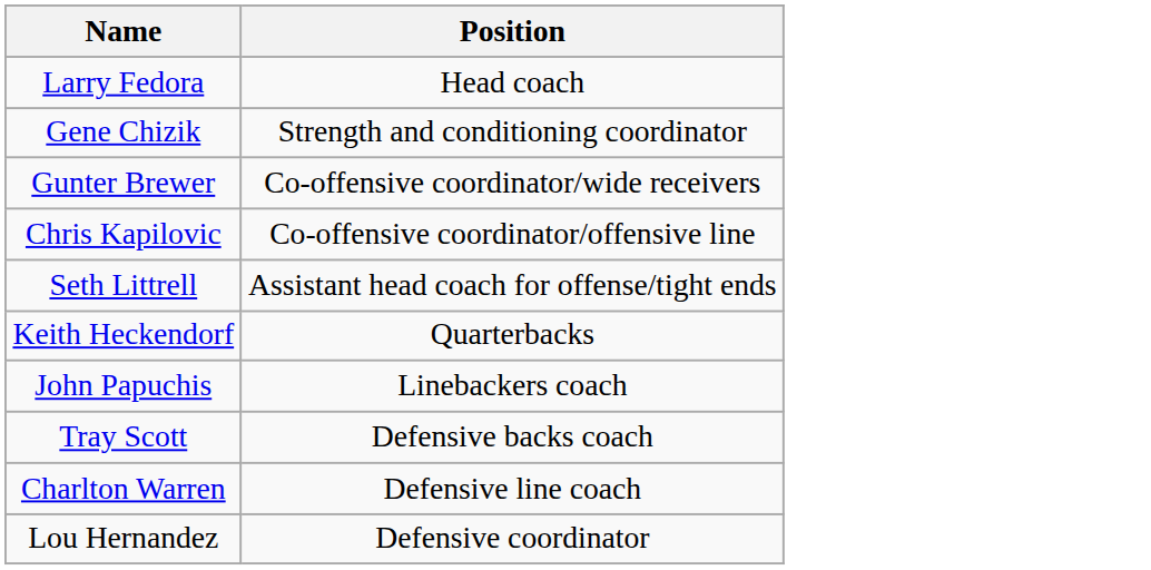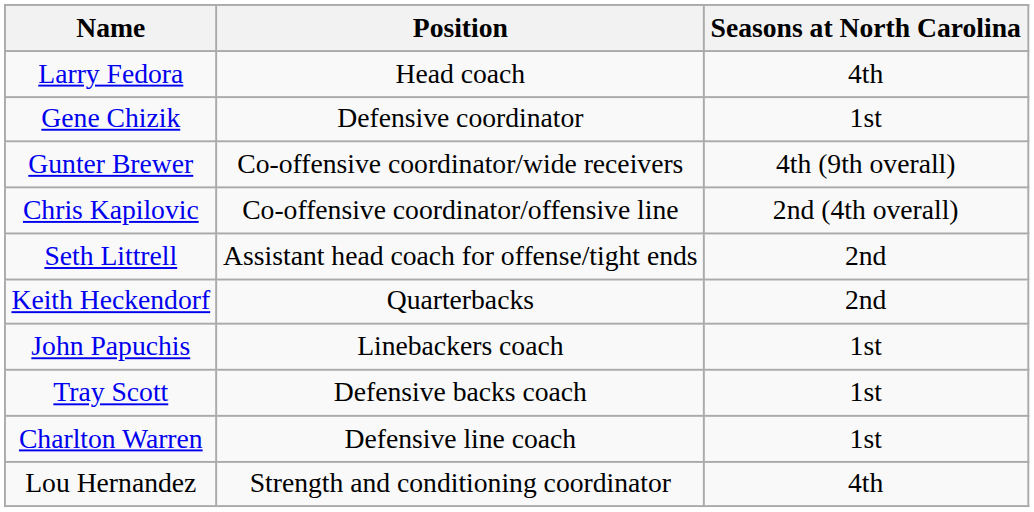+ column: Seasons at North Carolina | 4th | 1st | 4th (9th overall) | 2nd (4th overall) | 2nd | 2nd | 1st | 1st | 1st | 4th
Gene Chizik | Position: Strength and conditioning coordinator -> Defensive coordinator
Lou Hernandez | Position: Defensive coordinator -> Strength and conditioning coordinator
